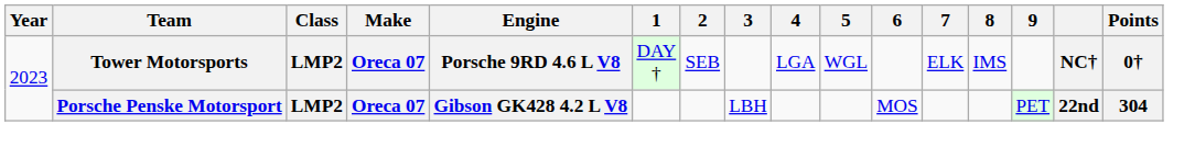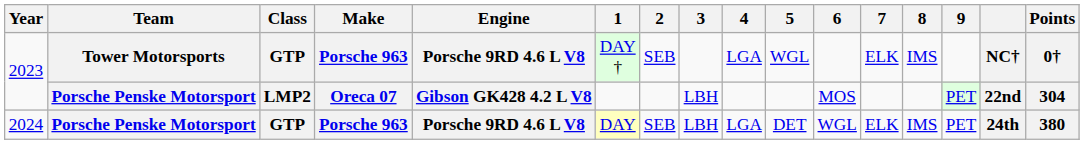2023 / Tower Motorsports | Class: LMP2 -> GTP
2023 / Tower Motorsports | Make: Oreca 07 -> Porsche 963
+ row: 2024 | Porsche Penske Motorsport | GTP | Porsche 963 | Porsche 9RD 4.6 L V8 | DAY | SEB | LBH | LGA | DET | WGL | ELK | IMS | PET | 24th | 380
